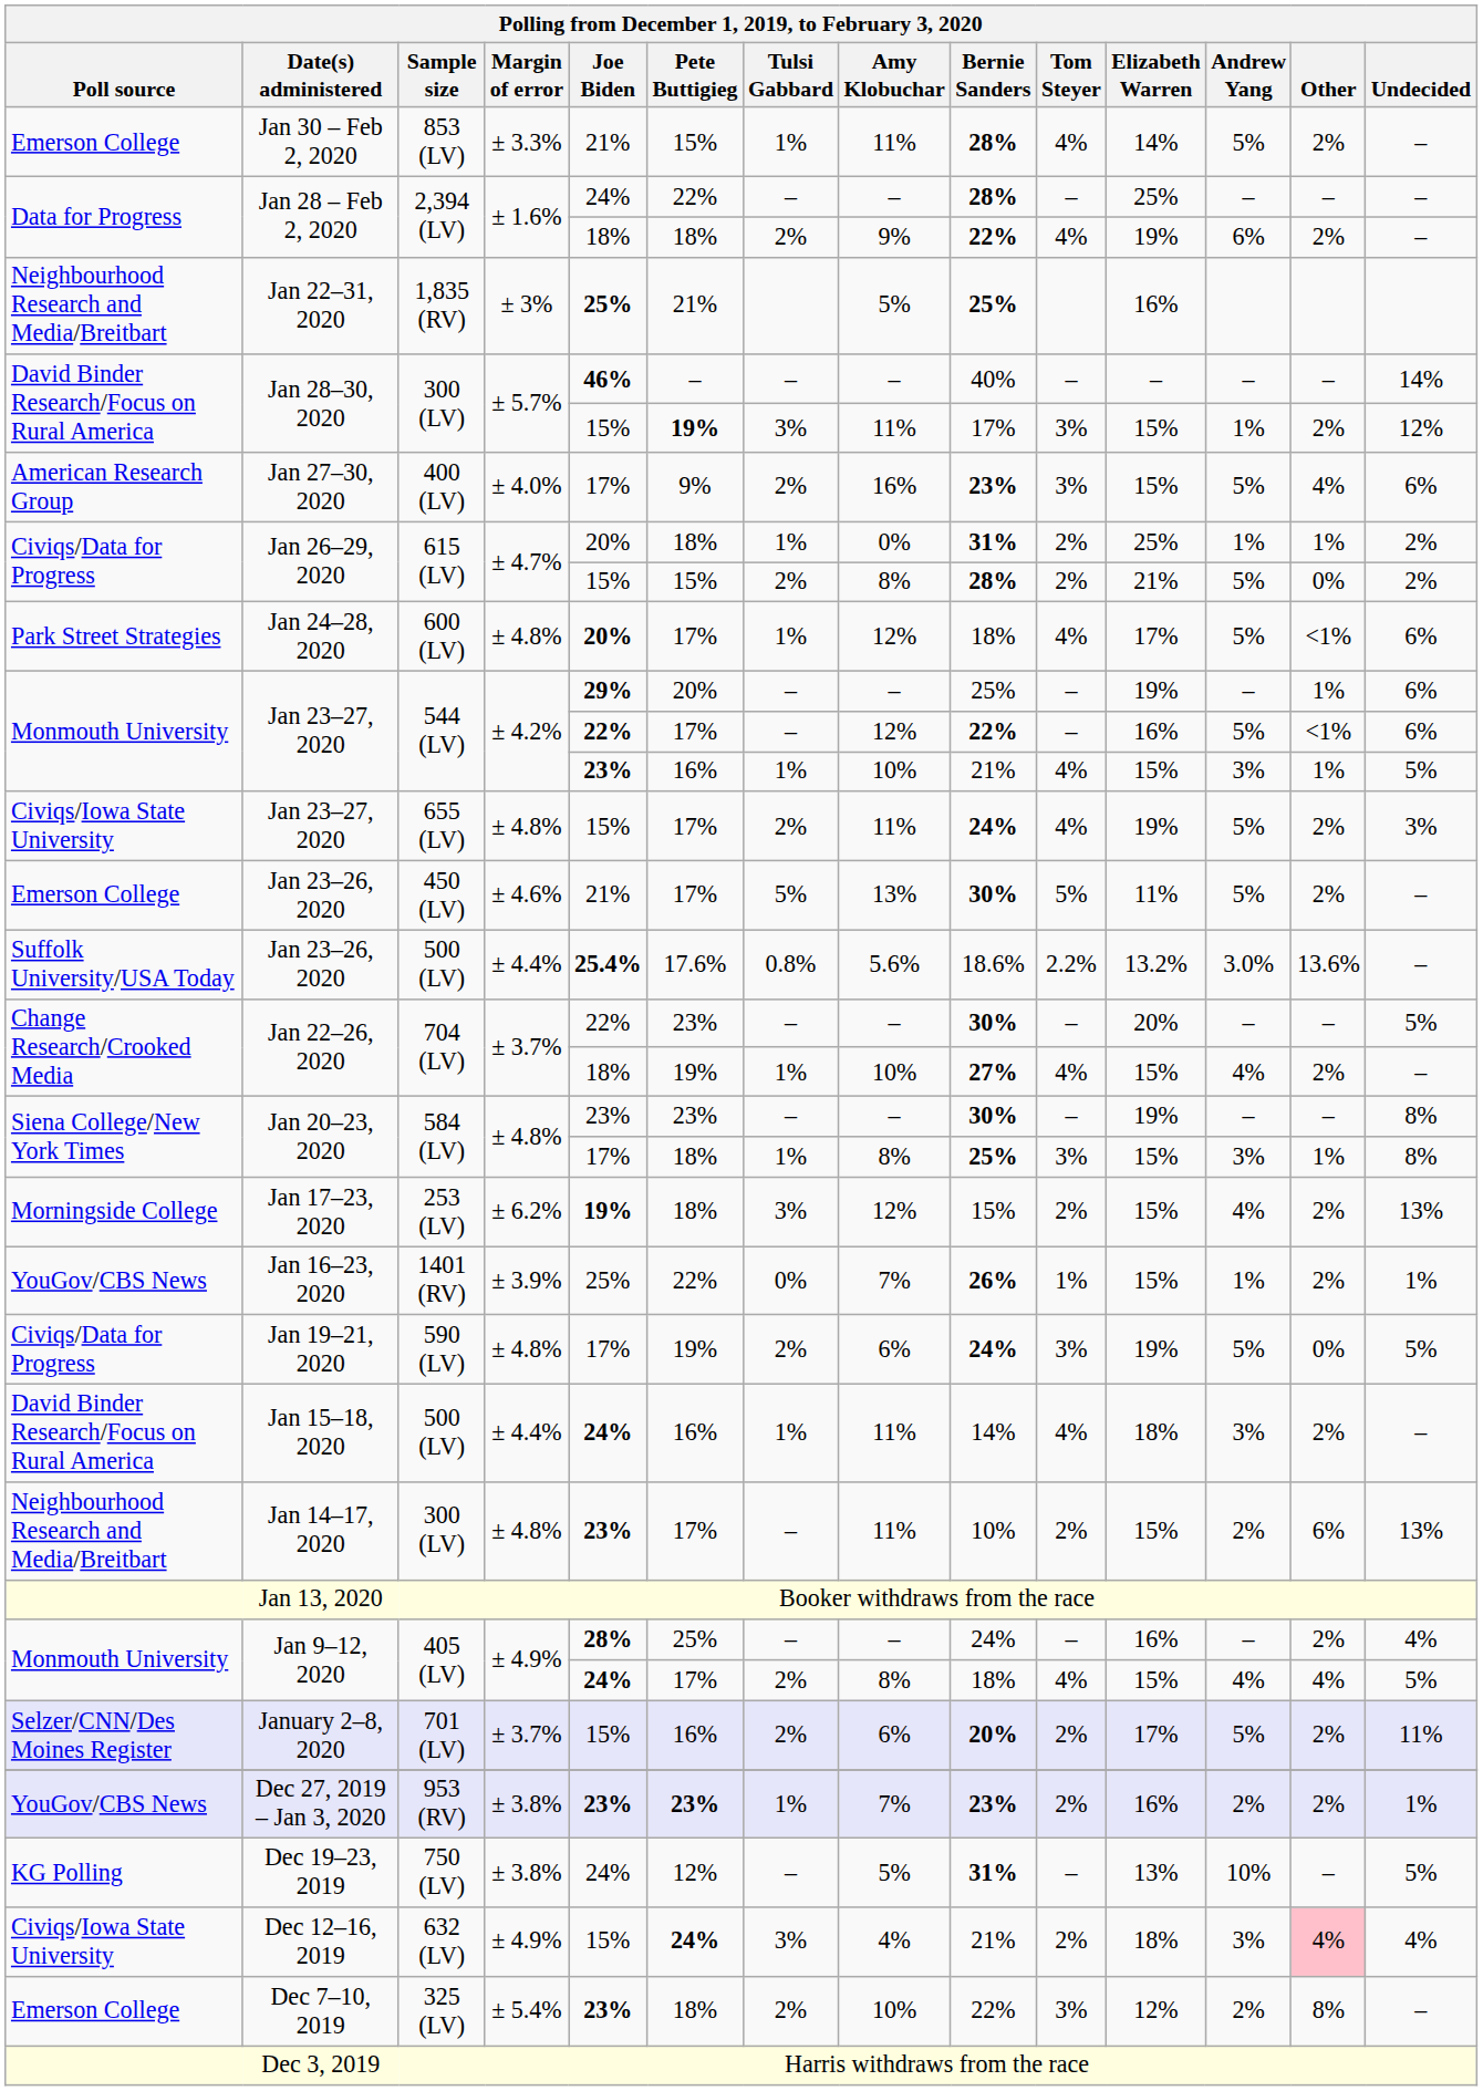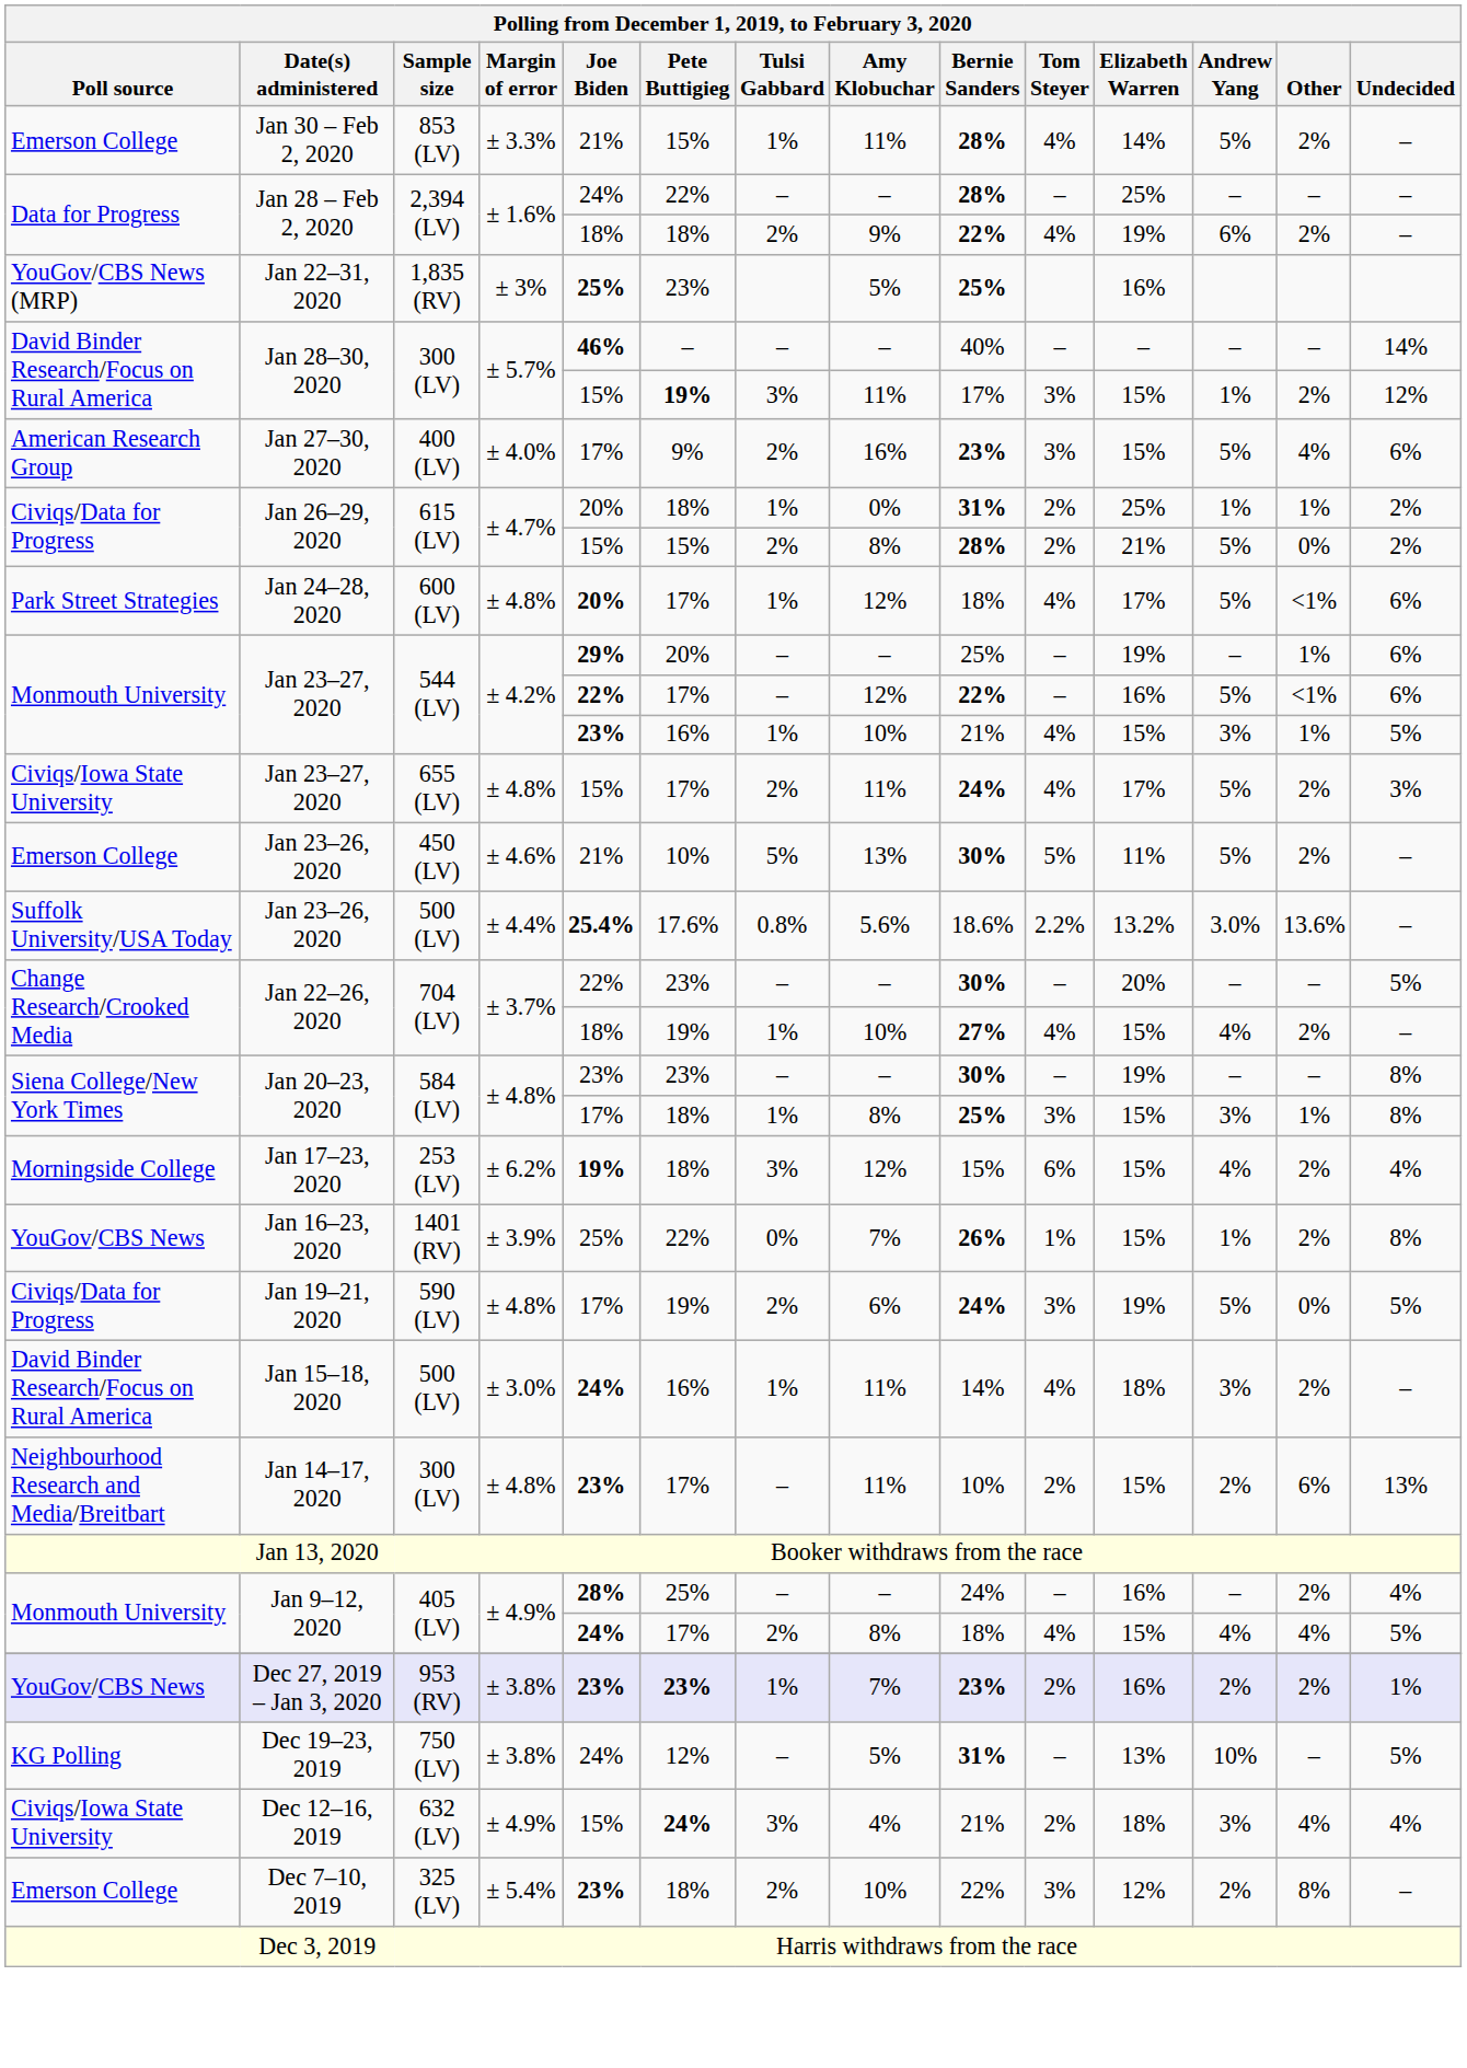Jan 22–31, 2020 | Poll source: Neighbourhood Research and Media/Breitbart -> YouGov/CBS News (MRP)
Jan 22–31, 2020 | Pete Buttigieg: 21% -> 23%
Jan 23–27, 2020 / 655 (LV) | Elizabeth Warren: 19% -> 17%
Jan 23–26, 2020 / 450 (LV) | Pete Buttigieg: 17% -> 10%
Jan 17–23, 2020 | Tom Steyer: 2% -> 6%
Jan 17–23, 2020 | Undecided: 13% -> 4%
Jan 16–23, 2020 | Undecided: 1% -> 8%
Jan 15–18, 2020 | Margin of error: ± 4.4% -> ± 3.0%
- row: Selzer/CNN/Des Moines Register | January 2–8, 2020 | 701 (LV) | ± 3.7% | 15% | 16% | 2% | 6% | 20% | 2% | 17% | 5% | 2% | 11%
Dec 12–16, 2019 | Other: pink background -> no background
